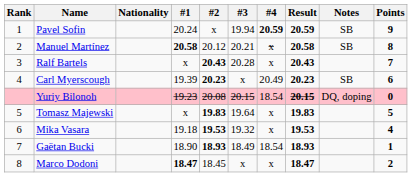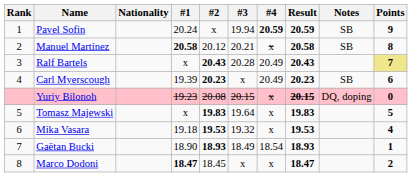Ralf Bartels | #4: x -> 20.49
Ralf Bartels | Points: no background -> khaki background
Yuriy Bilonoh | #4: 18.54 -> x
